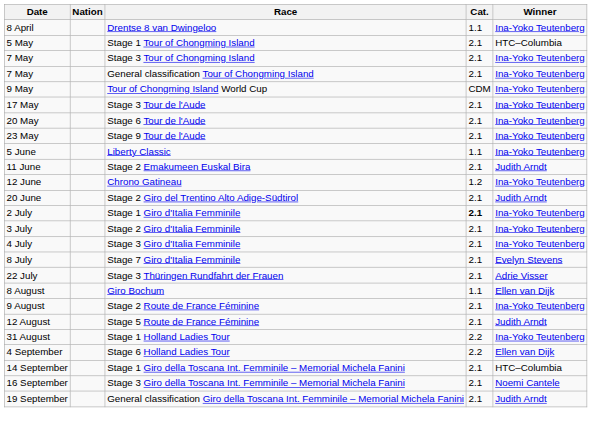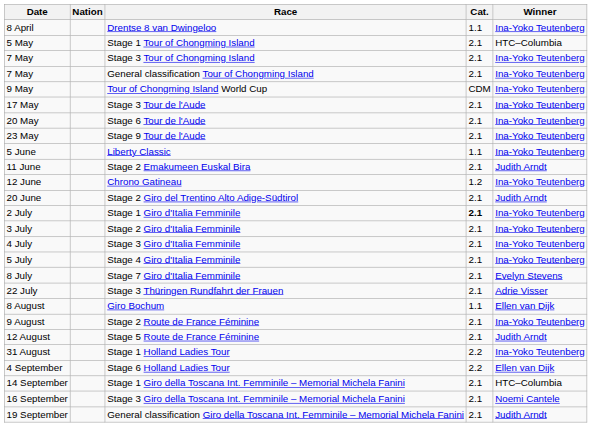+ row: 5 July | Stage 4 Giro d'Italia Femminile | 2.1 | Ina-Yoko Teutenberg
